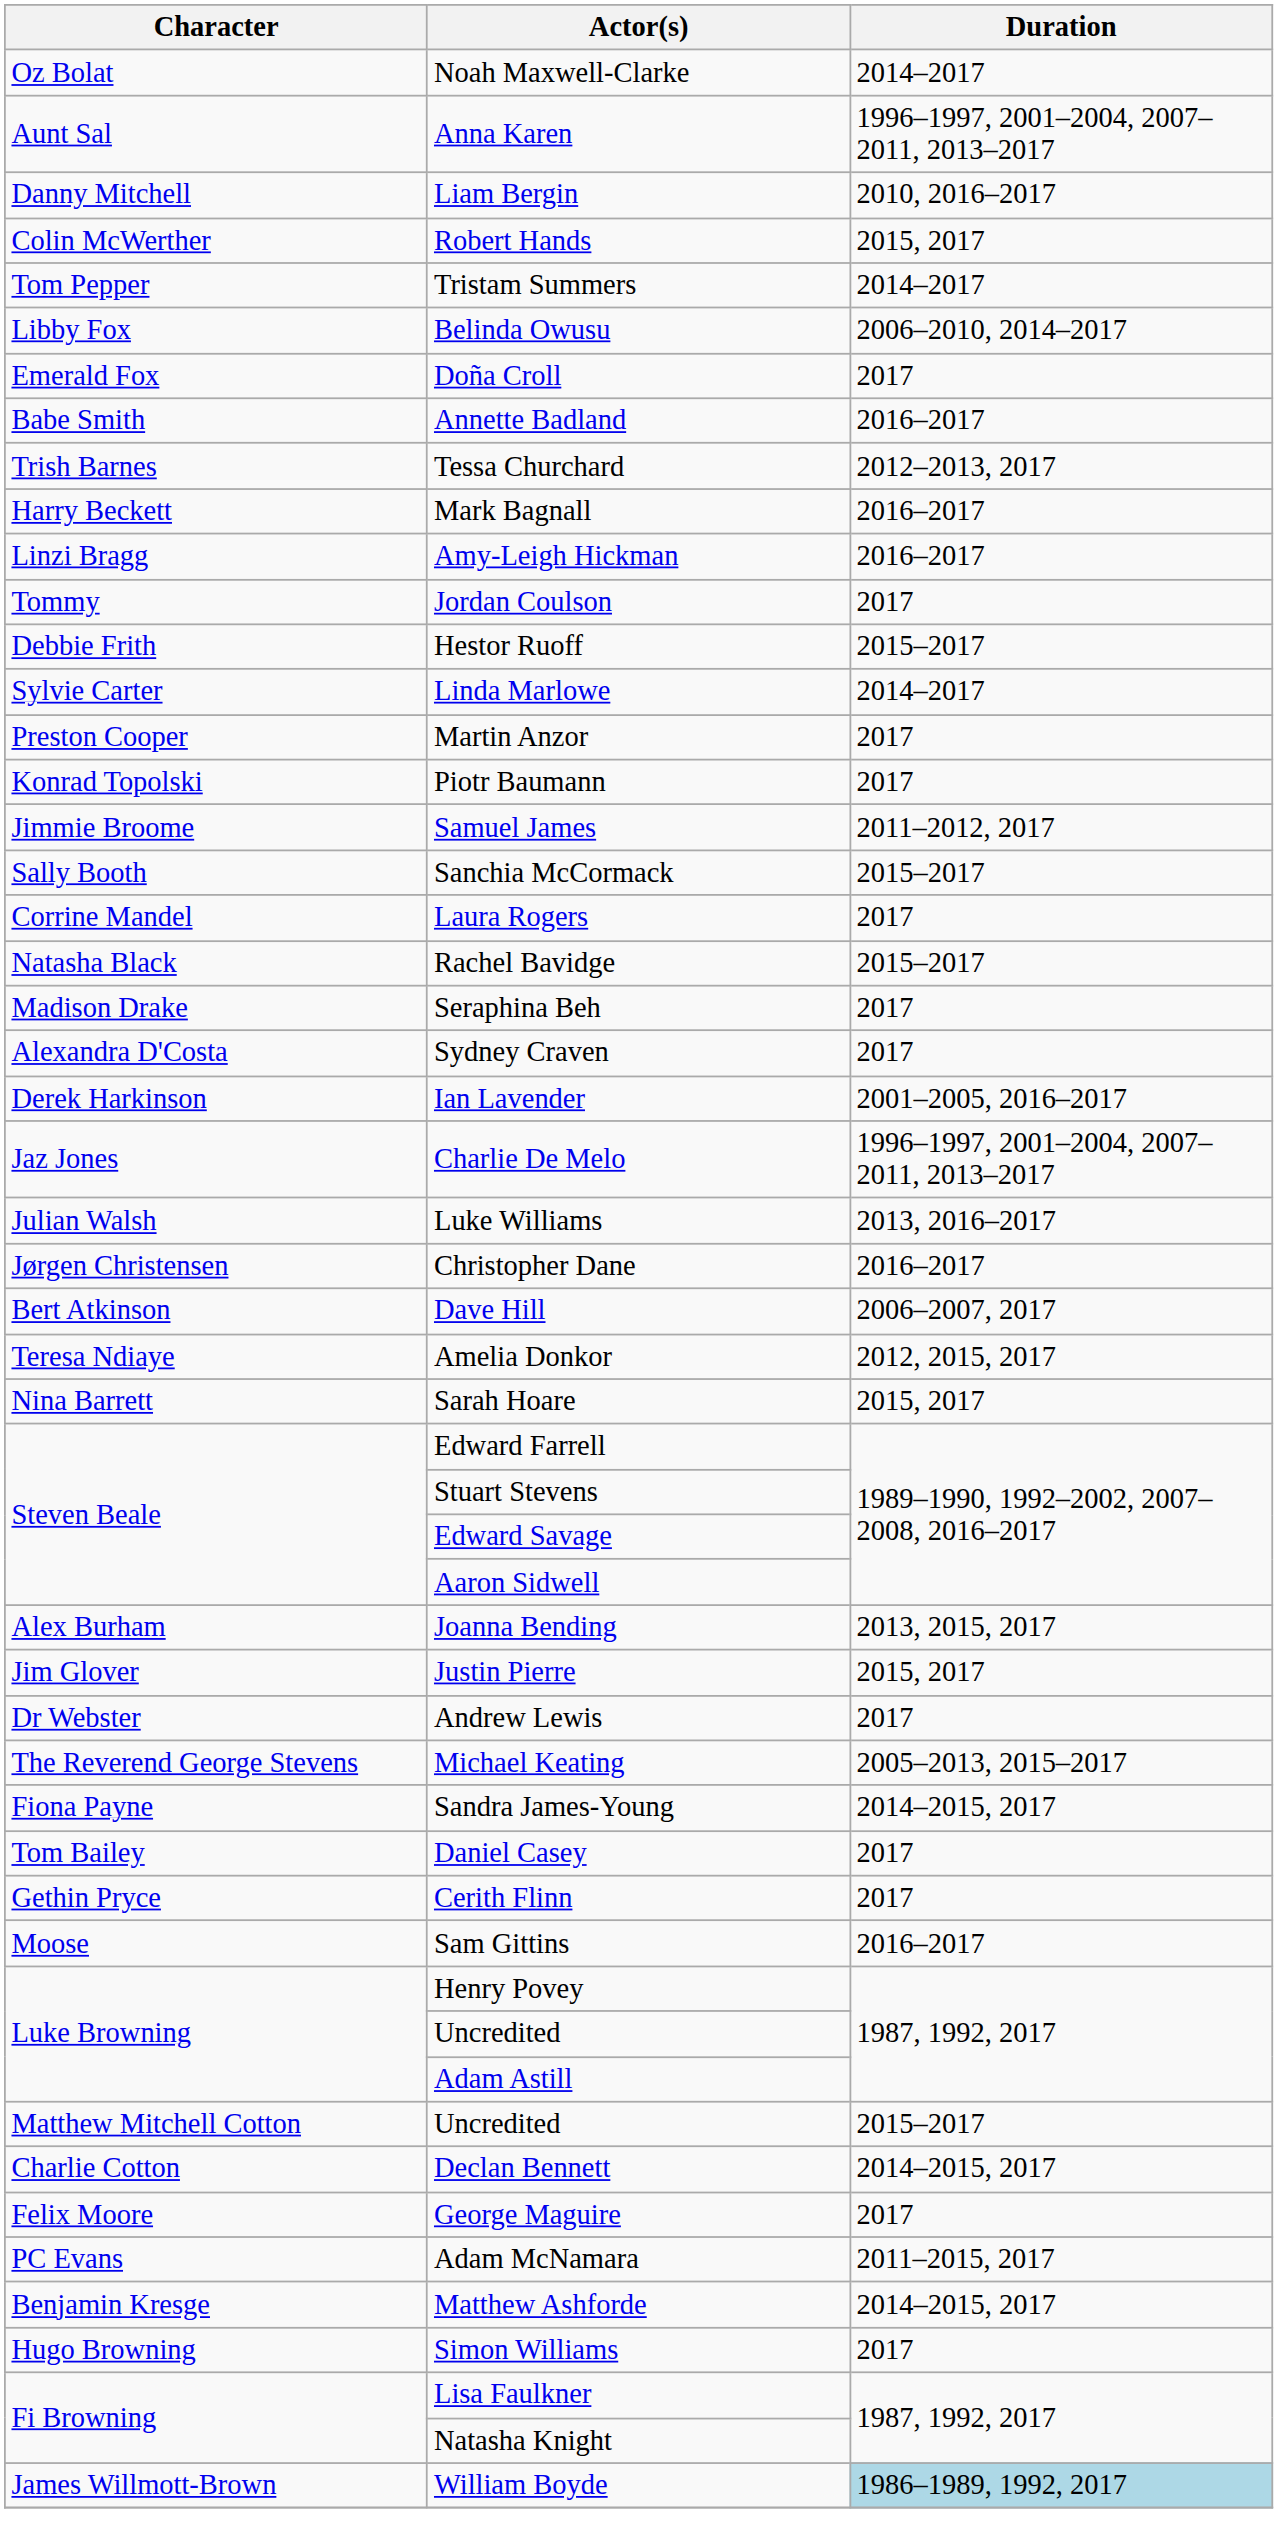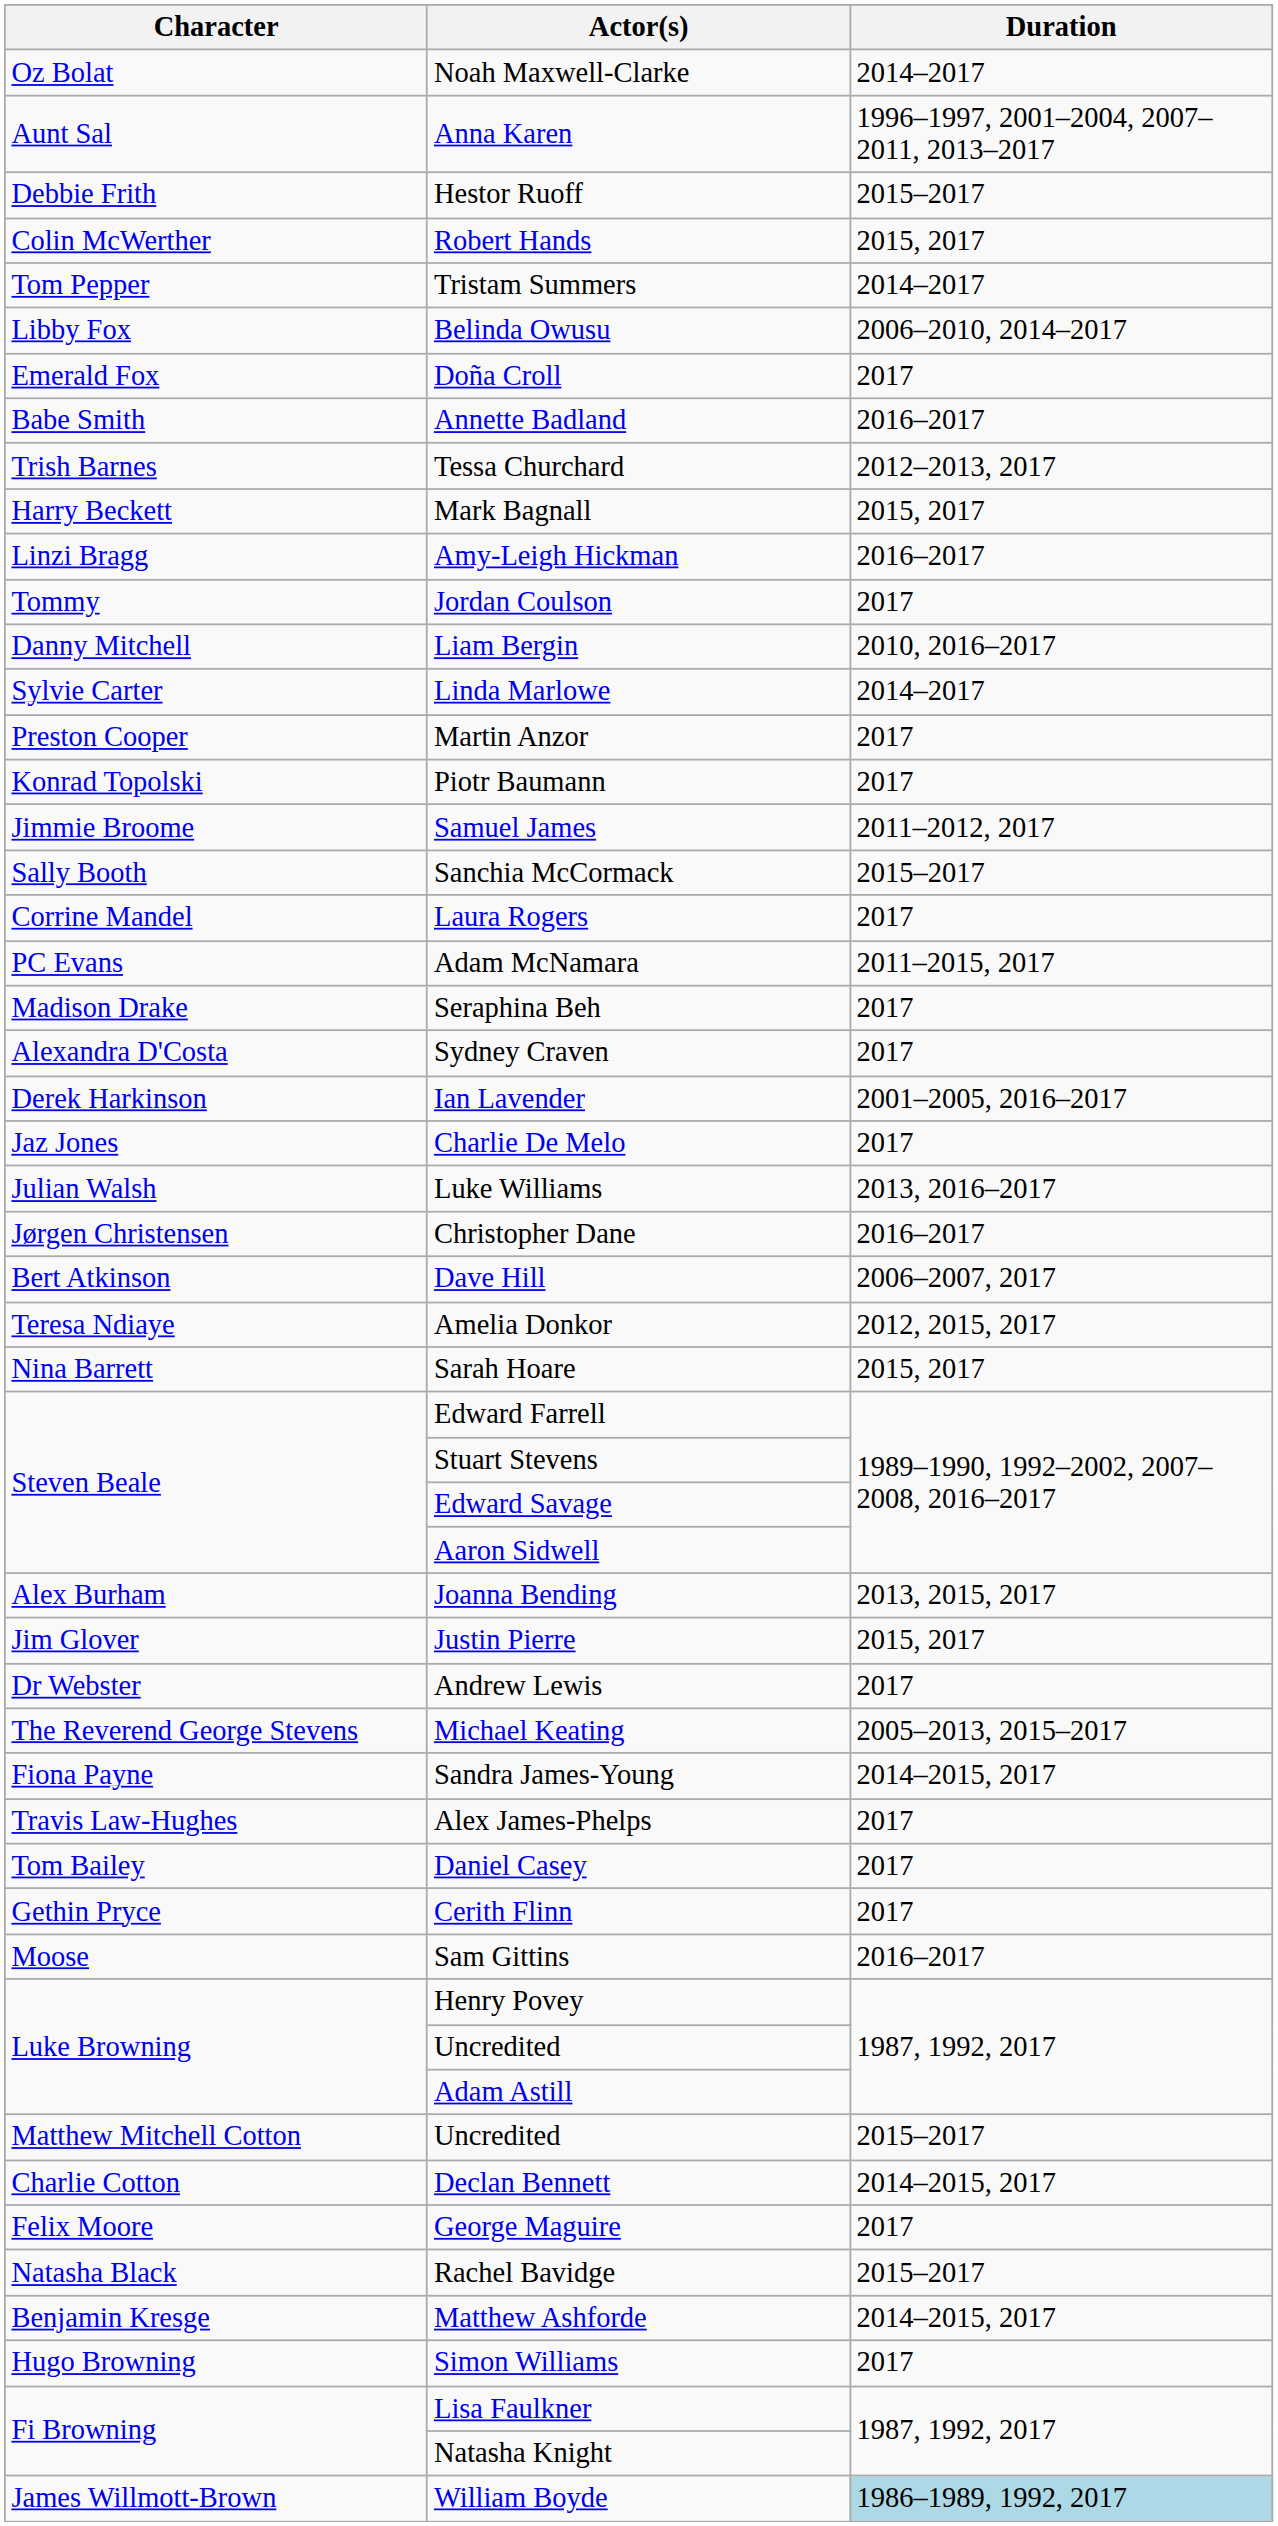rows swapped: Liam Bergin <-> Hestor Ruoff
Mark Bagnall | Duration: 2016–2017 -> 2015, 2017
rows swapped: Rachel Bavidge <-> Adam McNamara
Charlie De Melo | Duration: 1996–1997, 2001–2004, 2007–2011, 2013–2017 -> 2017
+ row: Travis Law-Hughes | Alex James-Phelps | 2017
